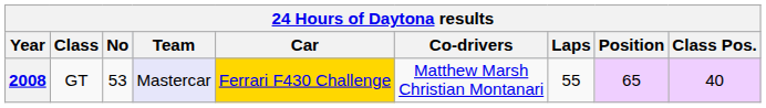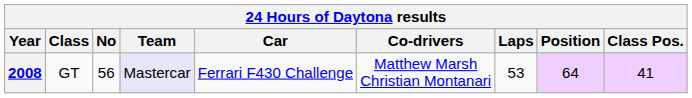2008 | No: 53 -> 56
2008 | Car: gold background -> no background
2008 | Laps: 55 -> 53
2008 | Position: 65 -> 64
2008 | Class Pos.: 40 -> 41
